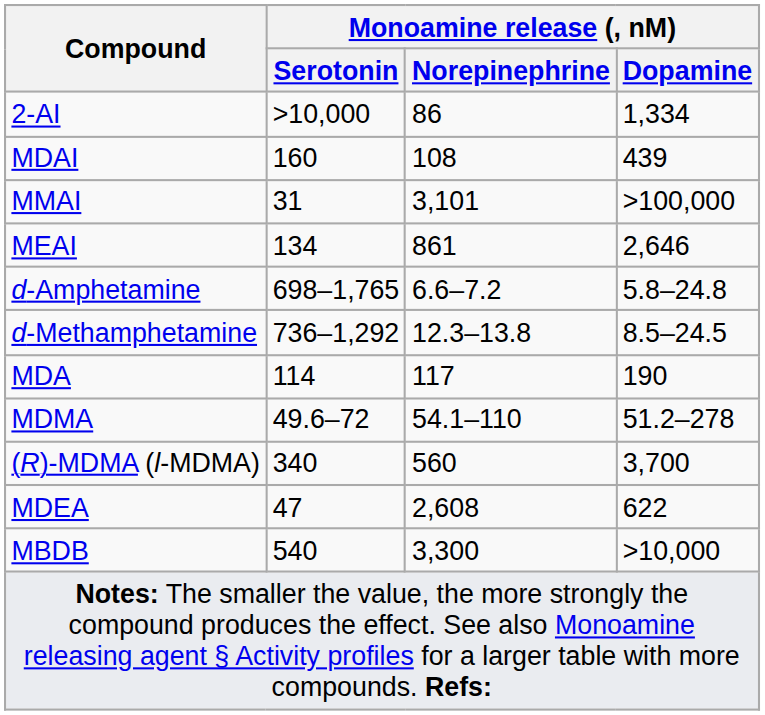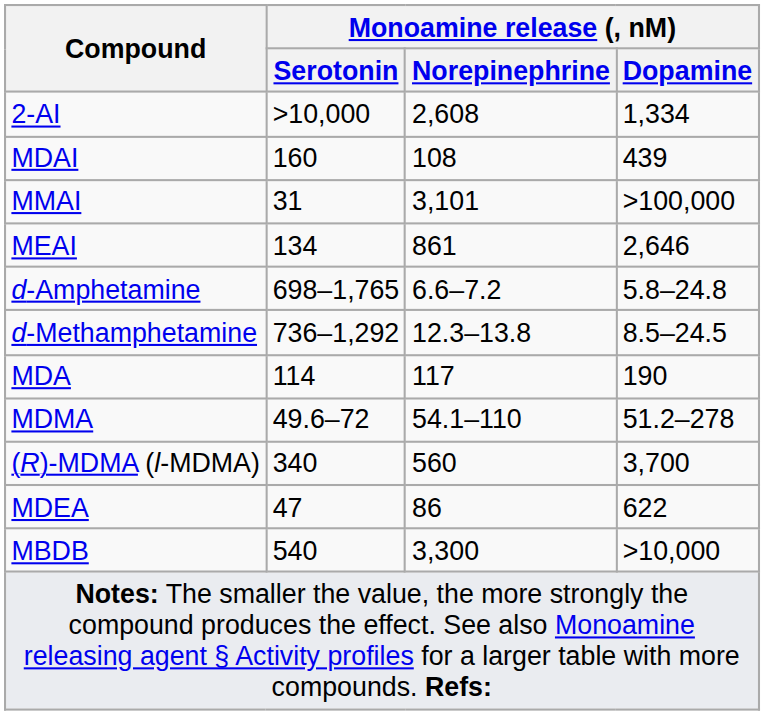2-AI | Monoamine release (, nM) / Norepinephrine: 86 -> 2,608
MDEA | Monoamine release (, nM) / Norepinephrine: 2,608 -> 86
